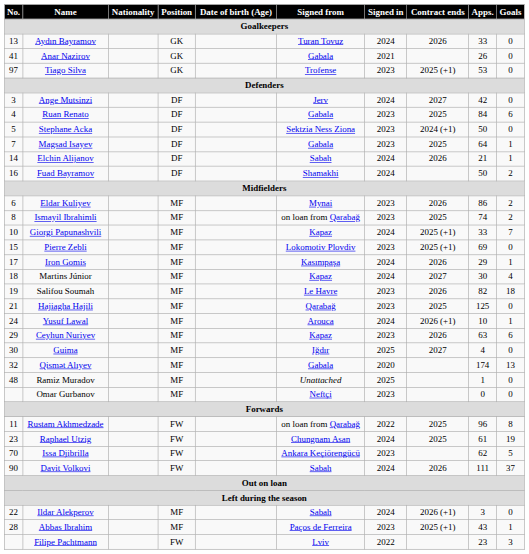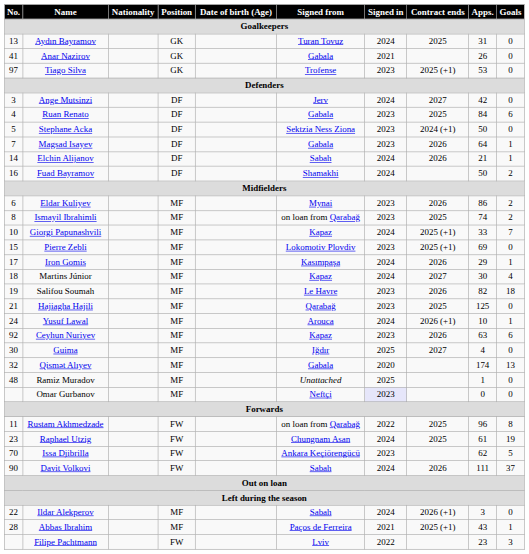Aydın Bayramov | Contract ends: 2026 -> 2025
Aydın Bayramov | Apps.: 33 -> 31
Magsad Isayev | Contract ends: 2025 -> 2026
Ceyhun Nuriyev | No.: 29 -> 92
Omar Gurbanov | Signed in: no background -> lavender background
Abbas Ibrahim | Signed in: 2023 -> 2021
